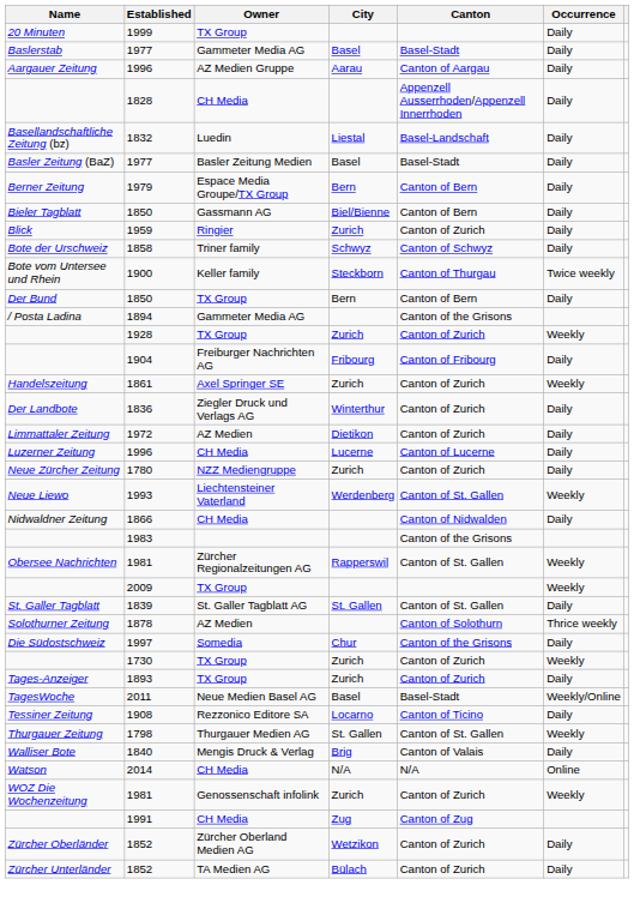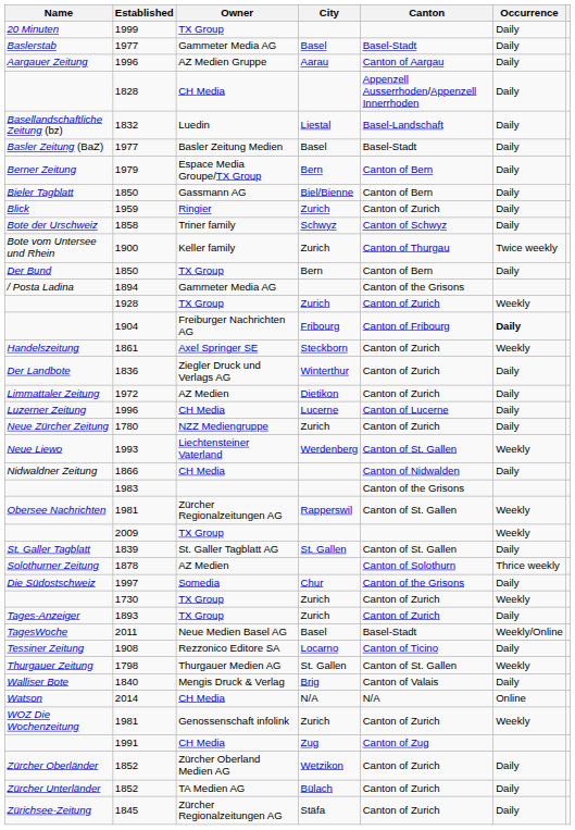1900 | City: Steckborn -> Zurich
1904 | Occurrence: normal -> bold
1861 | City: Zurich -> Steckborn
+ row: Zürichsee-Zeitung | 1845 | Zürcher Regionalzeitungen AG | Stäfa | Canton of Zurich | Daily
